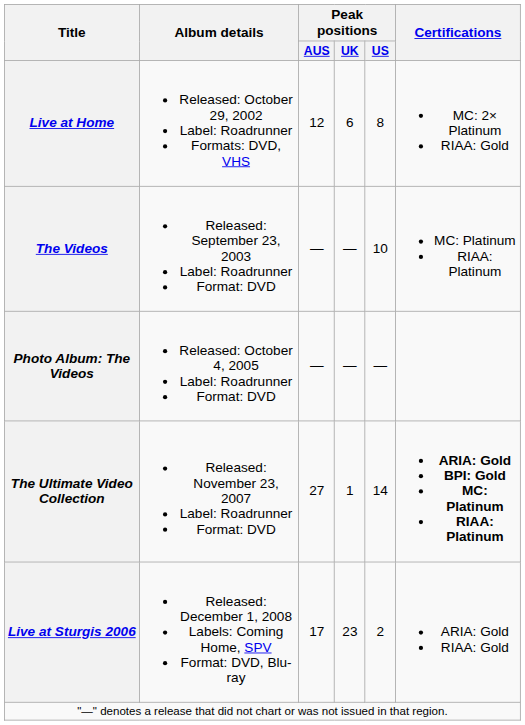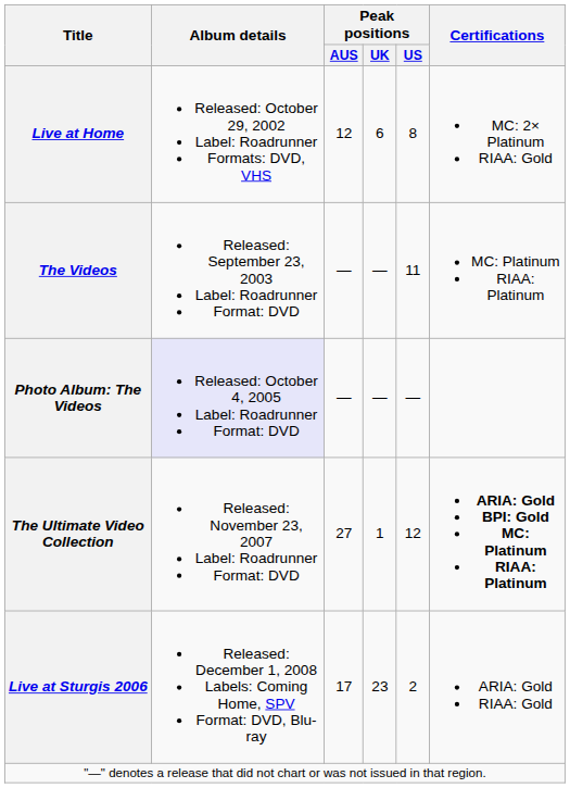The Videos | Peak positions / US: 10 -> 11
Photo Album: The Videos | Album details: no background -> lavender background
The Ultimate Video Collection | Peak positions / US: 14 -> 12
